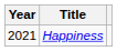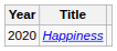Happiness | Year: 2021 -> 2020
